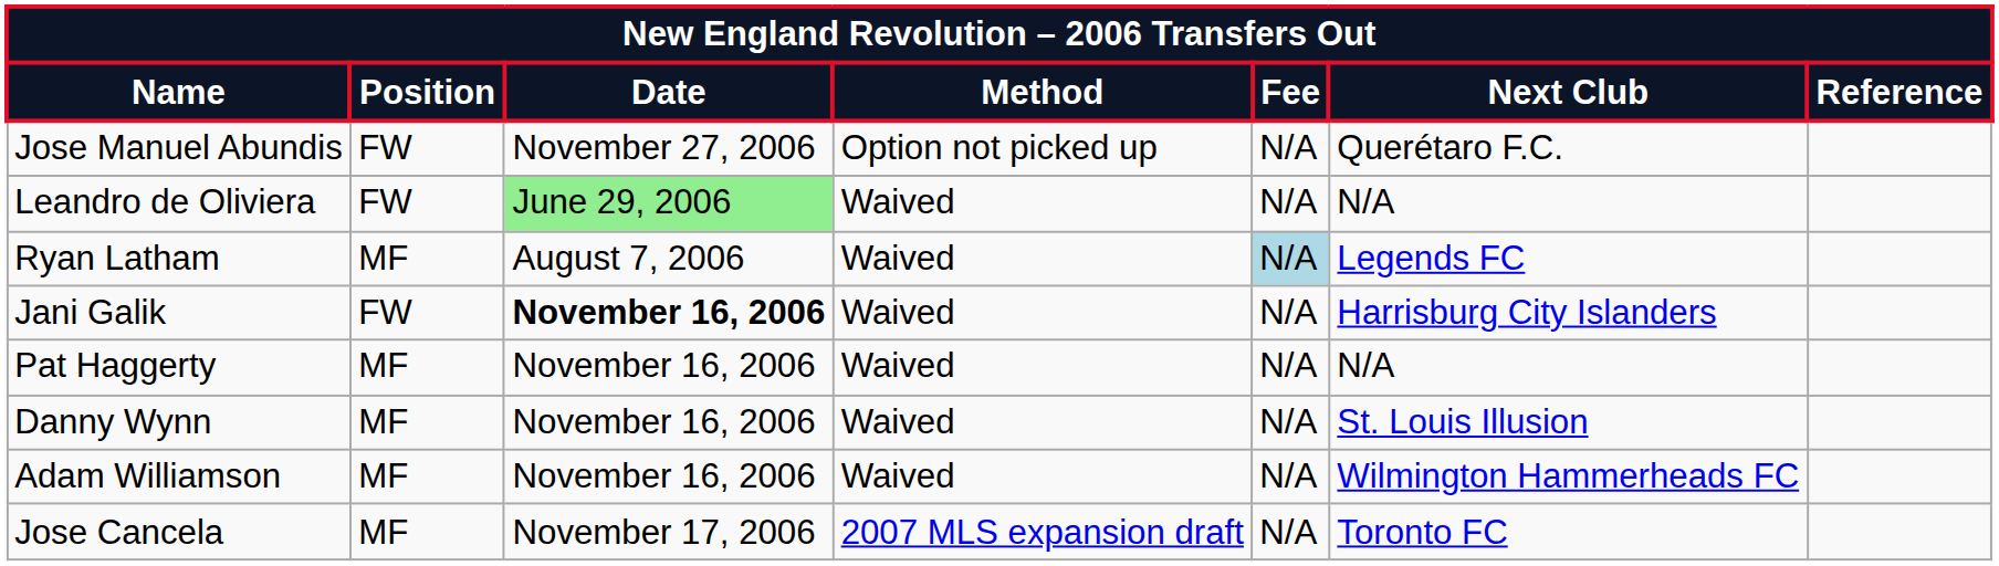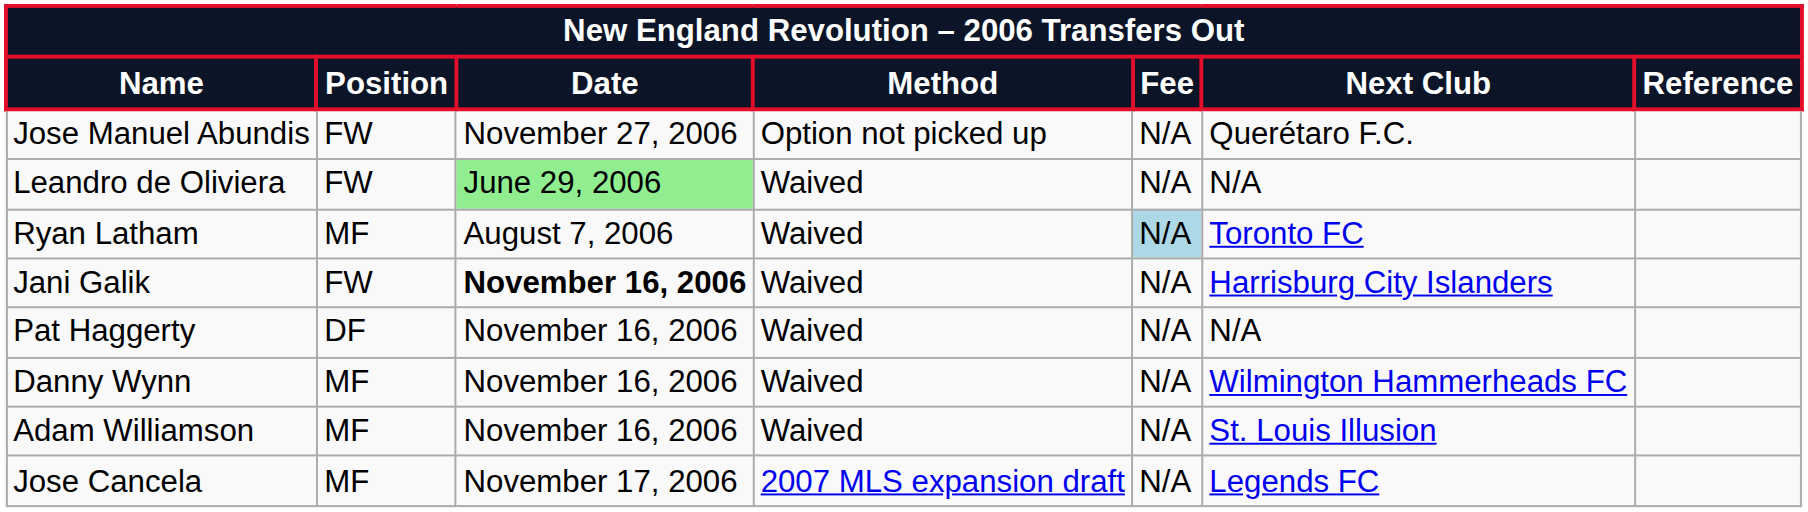Ryan Latham | Next Club: Legends FC -> Toronto FC
Pat Haggerty | Position: MF -> DF
Danny Wynn | Next Club: St. Louis Illusion -> Wilmington Hammerheads FC
Adam Williamson | Next Club: Wilmington Hammerheads FC -> St. Louis Illusion
Jose Cancela | Next Club: Toronto FC -> Legends FC
